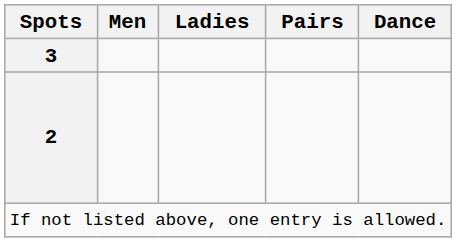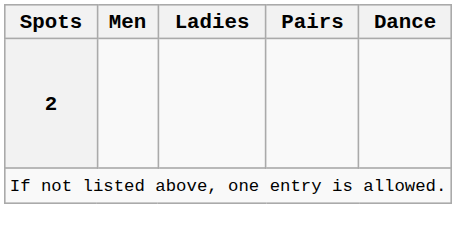- row: 3
